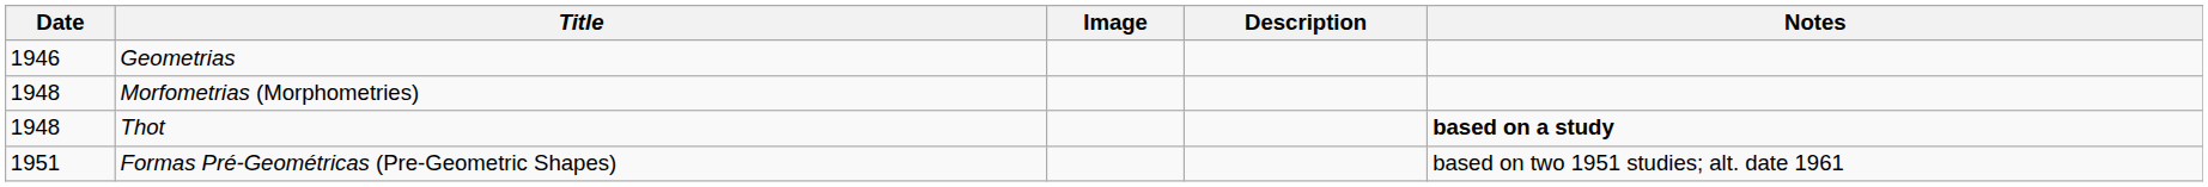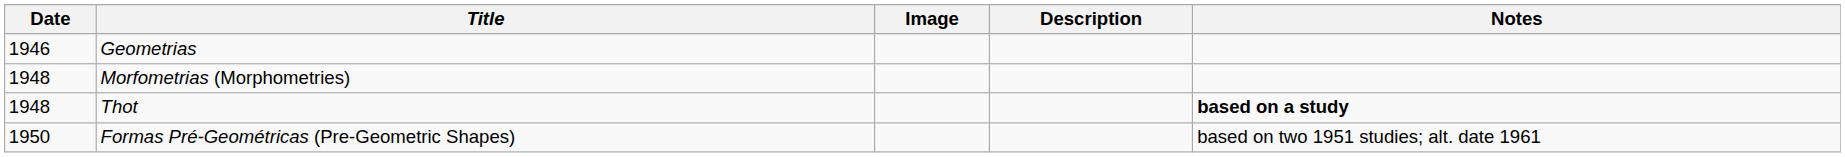Formas Pré-Geométricas (Pre-Geometric Shapes) | Date: 1951 -> 1950
